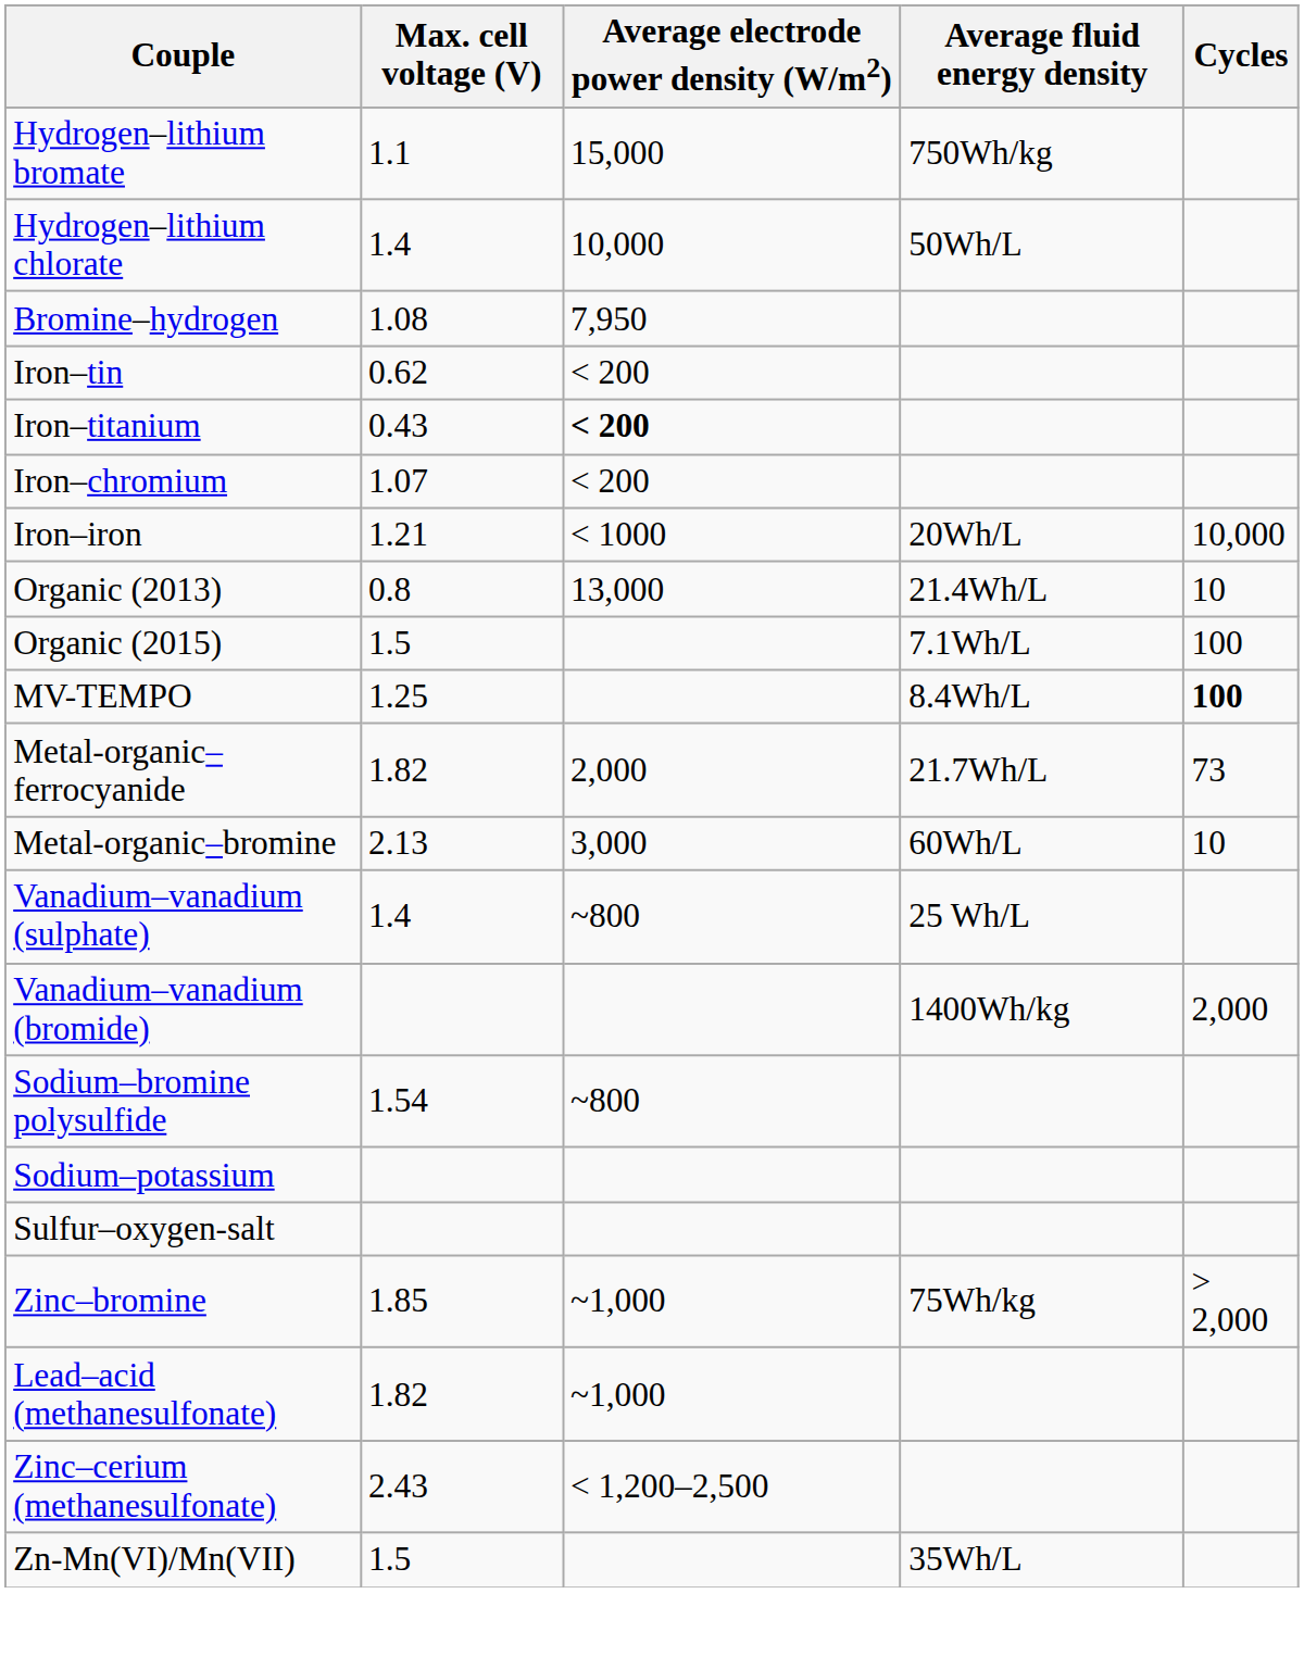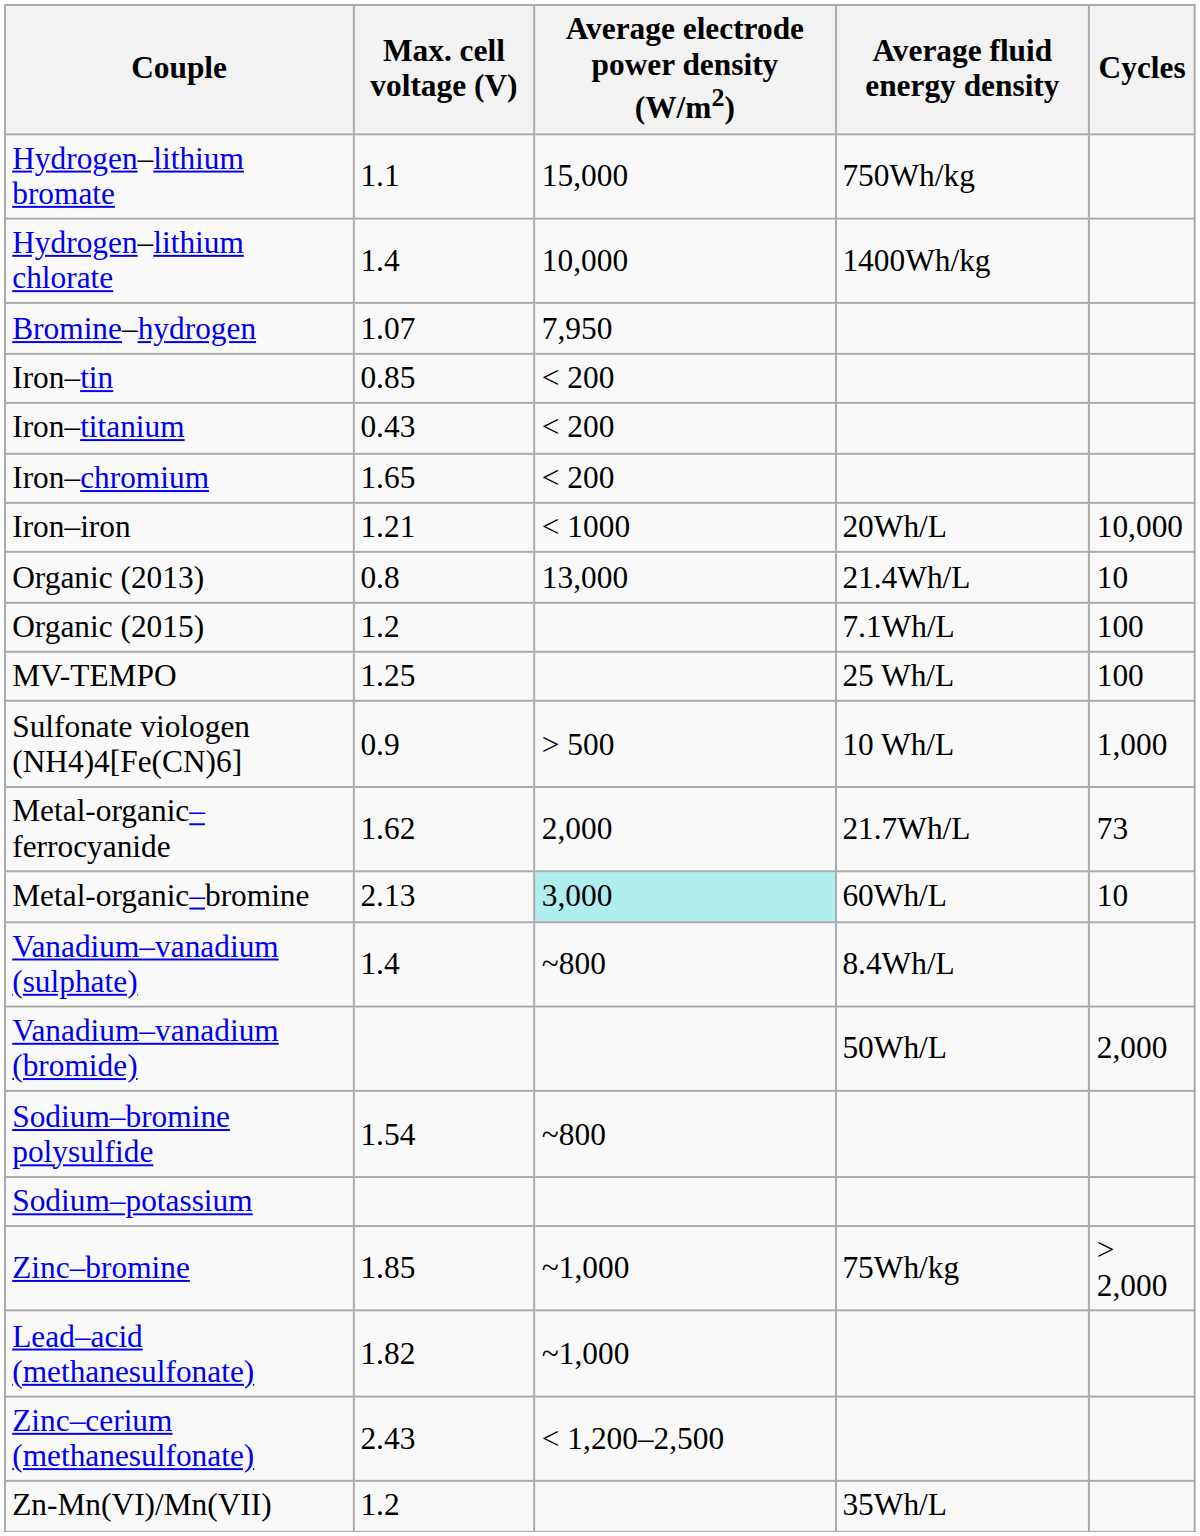Hydrogen–lithium chlorate | Average fluid energy density: 50Wh/L -> 1400Wh/kg
Bromine–hydrogen | Max. cell voltage (V): 1.08 -> 1.07
Iron–tin | Max. cell voltage (V): 0.62 -> 0.85
Iron–titanium | Average electrode power density (W/m2): bold -> normal
Iron–chromium | Max. cell voltage (V): 1.07 -> 1.65
Organic (2015) | Max. cell voltage (V): 1.5 -> 1.2
MV-TEMPO | Average fluid energy density: 8.4Wh/L -> 25 Wh/L
MV-TEMPO | Cycles: bold -> normal
+ row: Sulfonate viologen (NH4)4[Fe(CN)6] | 0.9 | > 500 | 10 Wh/L | 1,000
Metal-organic–ferrocyanide | Max. cell voltage (V): 1.82 -> 1.62
Metal-organic–bromine | Average electrode power density (W/m2): no background -> paleturquoise background
Vanadium–vanadium (sulphate) | Average fluid energy density: 25 Wh/L -> 8.4Wh/L
Vanadium–vanadium (bromide) | Average fluid energy density: 1400Wh/kg -> 50Wh/L
- row: Sulfur–oxygen-salt
Zn-Mn(VI)/Mn(VII) | Max. cell voltage (V): 1.5 -> 1.2
